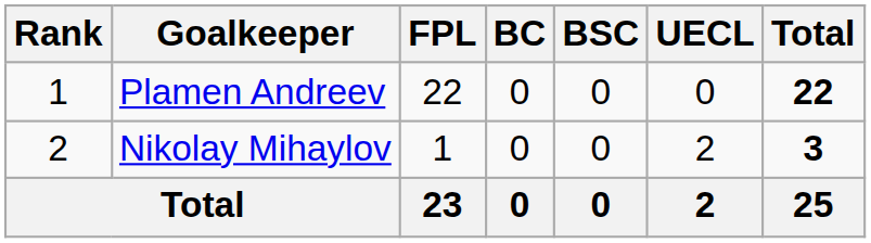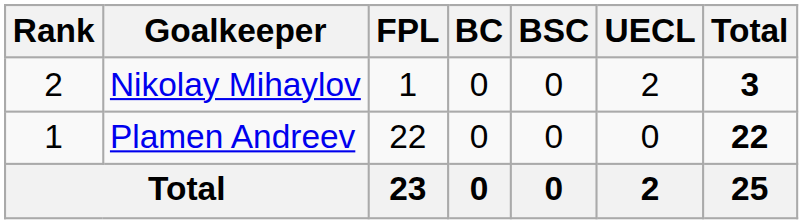rows swapped: Plamen Andreev <-> Nikolay Mihaylov
